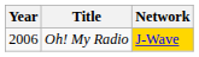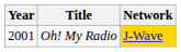Oh! My Radio | Year: 2006 -> 2001
